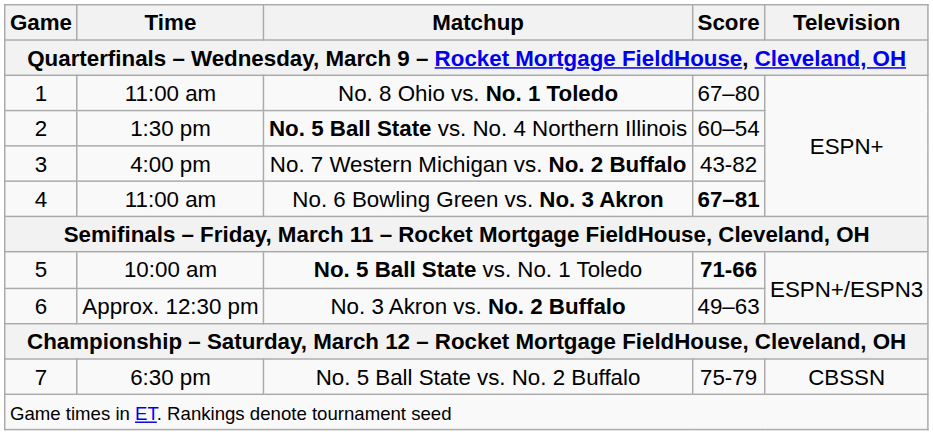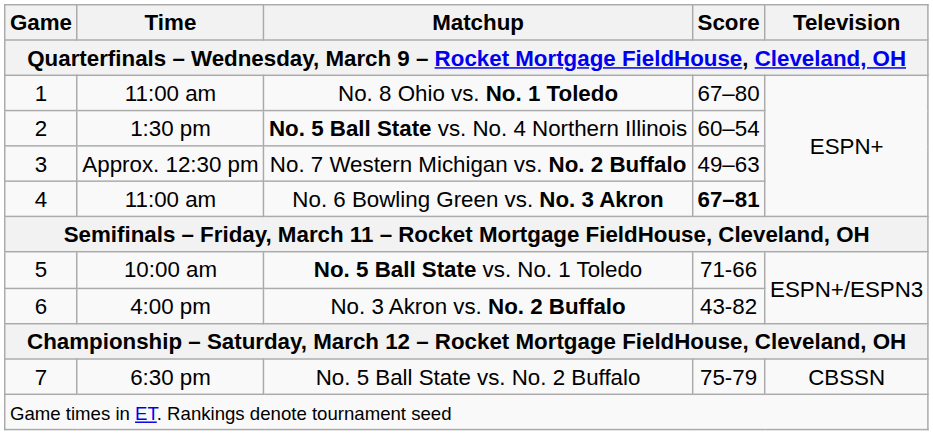No. 7 Western Michigan vs. No. 2 Buffalo | Time: 4:00 pm -> Approx. 12:30 pm
No. 7 Western Michigan vs. No. 2 Buffalo | Score: 43-82 -> 49–63
No. 5 Ball State vs. No. 1 Toledo | Score: bold -> normal
No. 3 Akron vs. No. 2 Buffalo | Time: Approx. 12:30 pm -> 4:00 pm
No. 3 Akron vs. No. 2 Buffalo | Score: 49–63 -> 43-82
